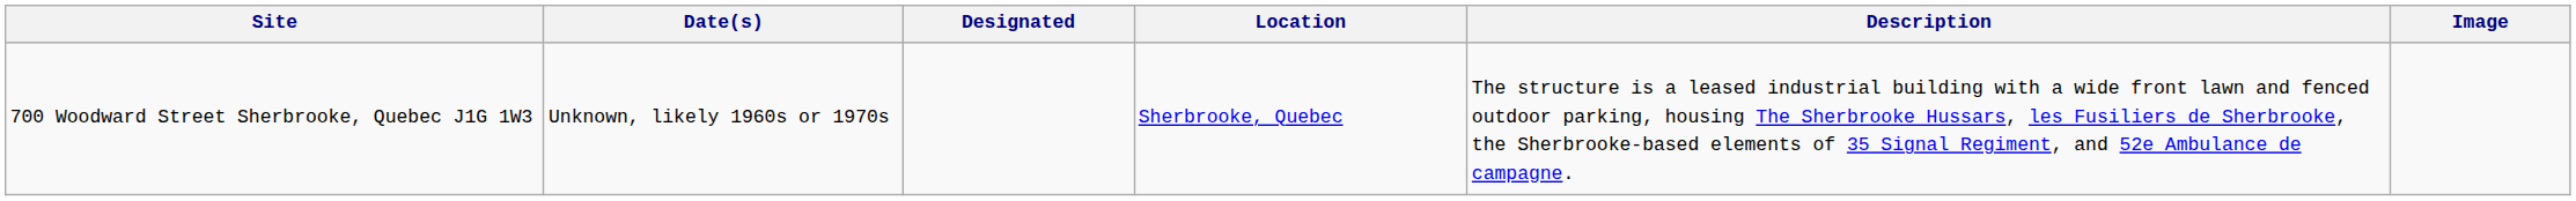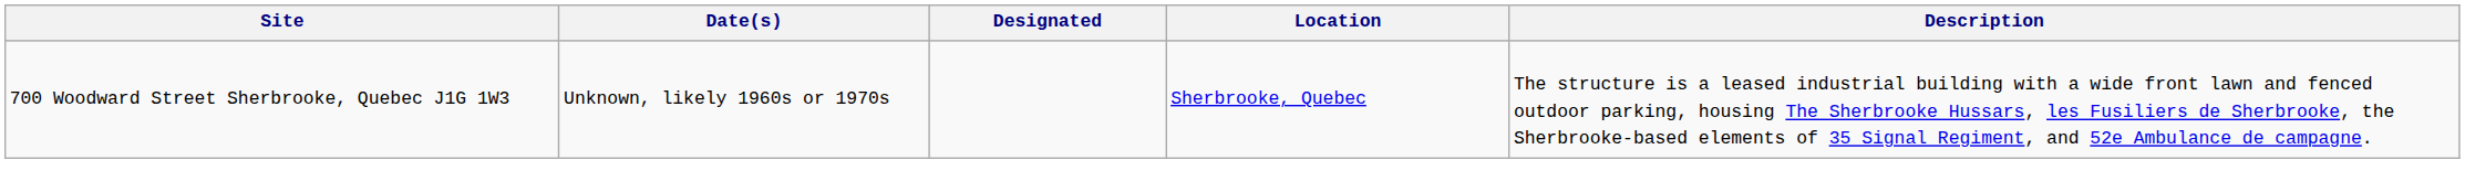- column: Image
